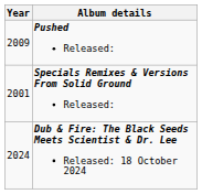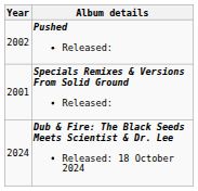Pushed Released: | Year: 2009 -> 2002
